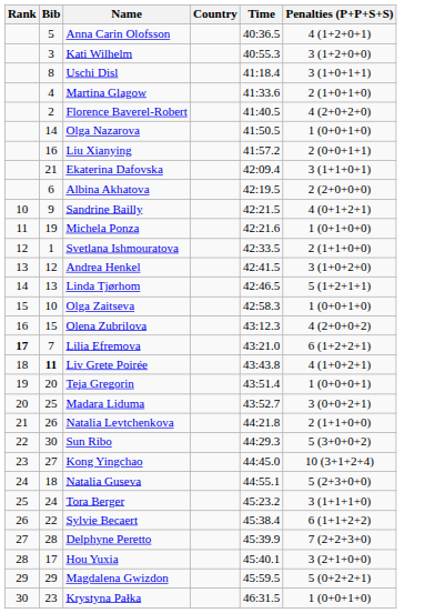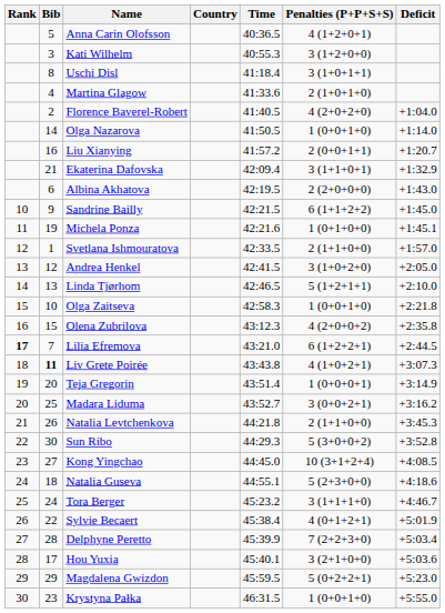+ column: Deficit | +1:04.0 | +1:14.0 | +1:20.7 | +1:32.9 | +1:43.0 | +1:45.0 | +1:45.1 | +1:57.0 | +2:05.0 | +2:10.0 | +2:21.8 | +2:35.8 | +2:44.5 | +3:07.3 | +3:14.9 | +3:16.2 | +3:45.3 | +3:52.8 | +4:08.5 | +4:18.6 | +4:46.7 | +5:01.9 | +5:03.4 | +5:03.6 | +5:23.0 | +5:55.0
Sandrine Bailly | Penalties (P+P+S+S): 4 (0+1+2+1) -> 6 (1+1+2+2)
Sylvie Becaert | Penalties (P+P+S+S): 6 (1+1+2+2) -> 4 (0+1+2+1)
